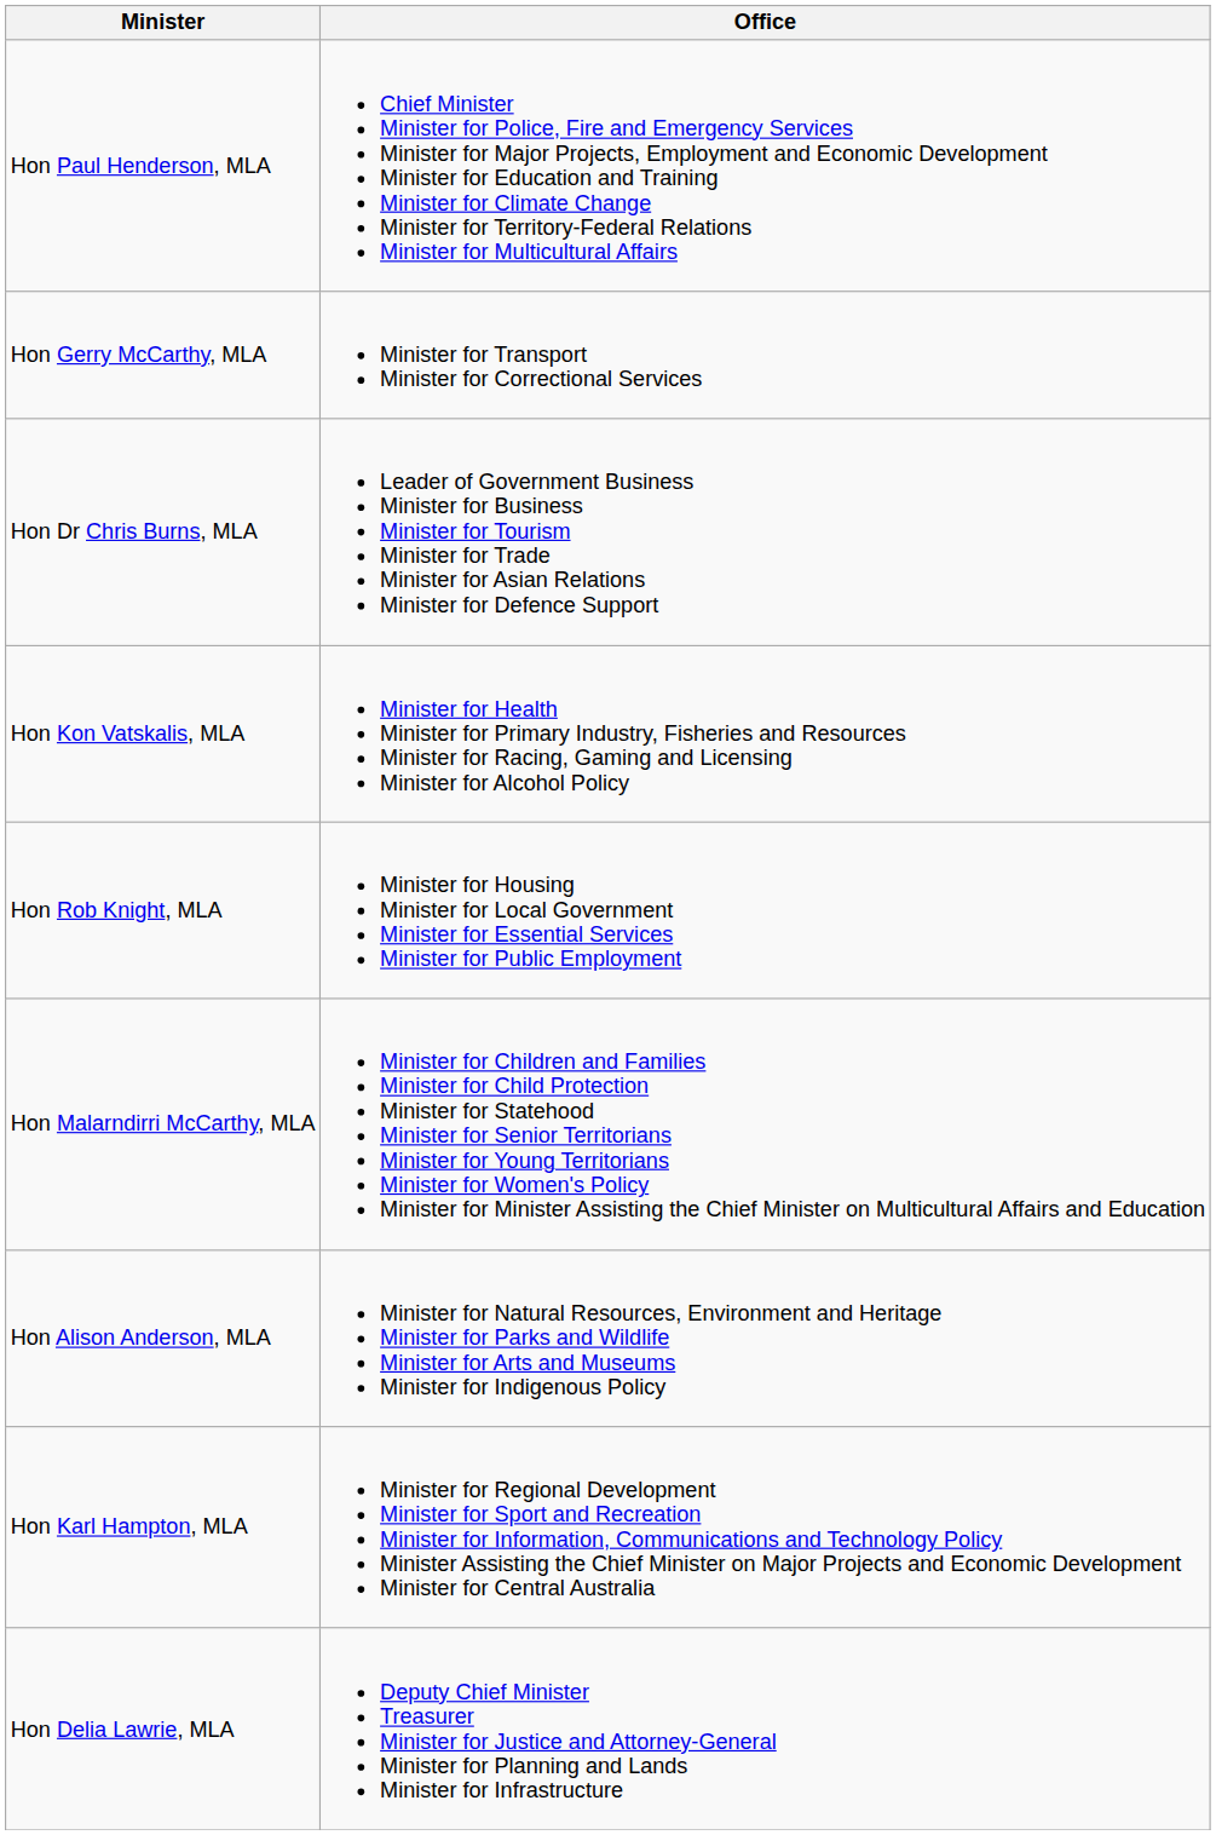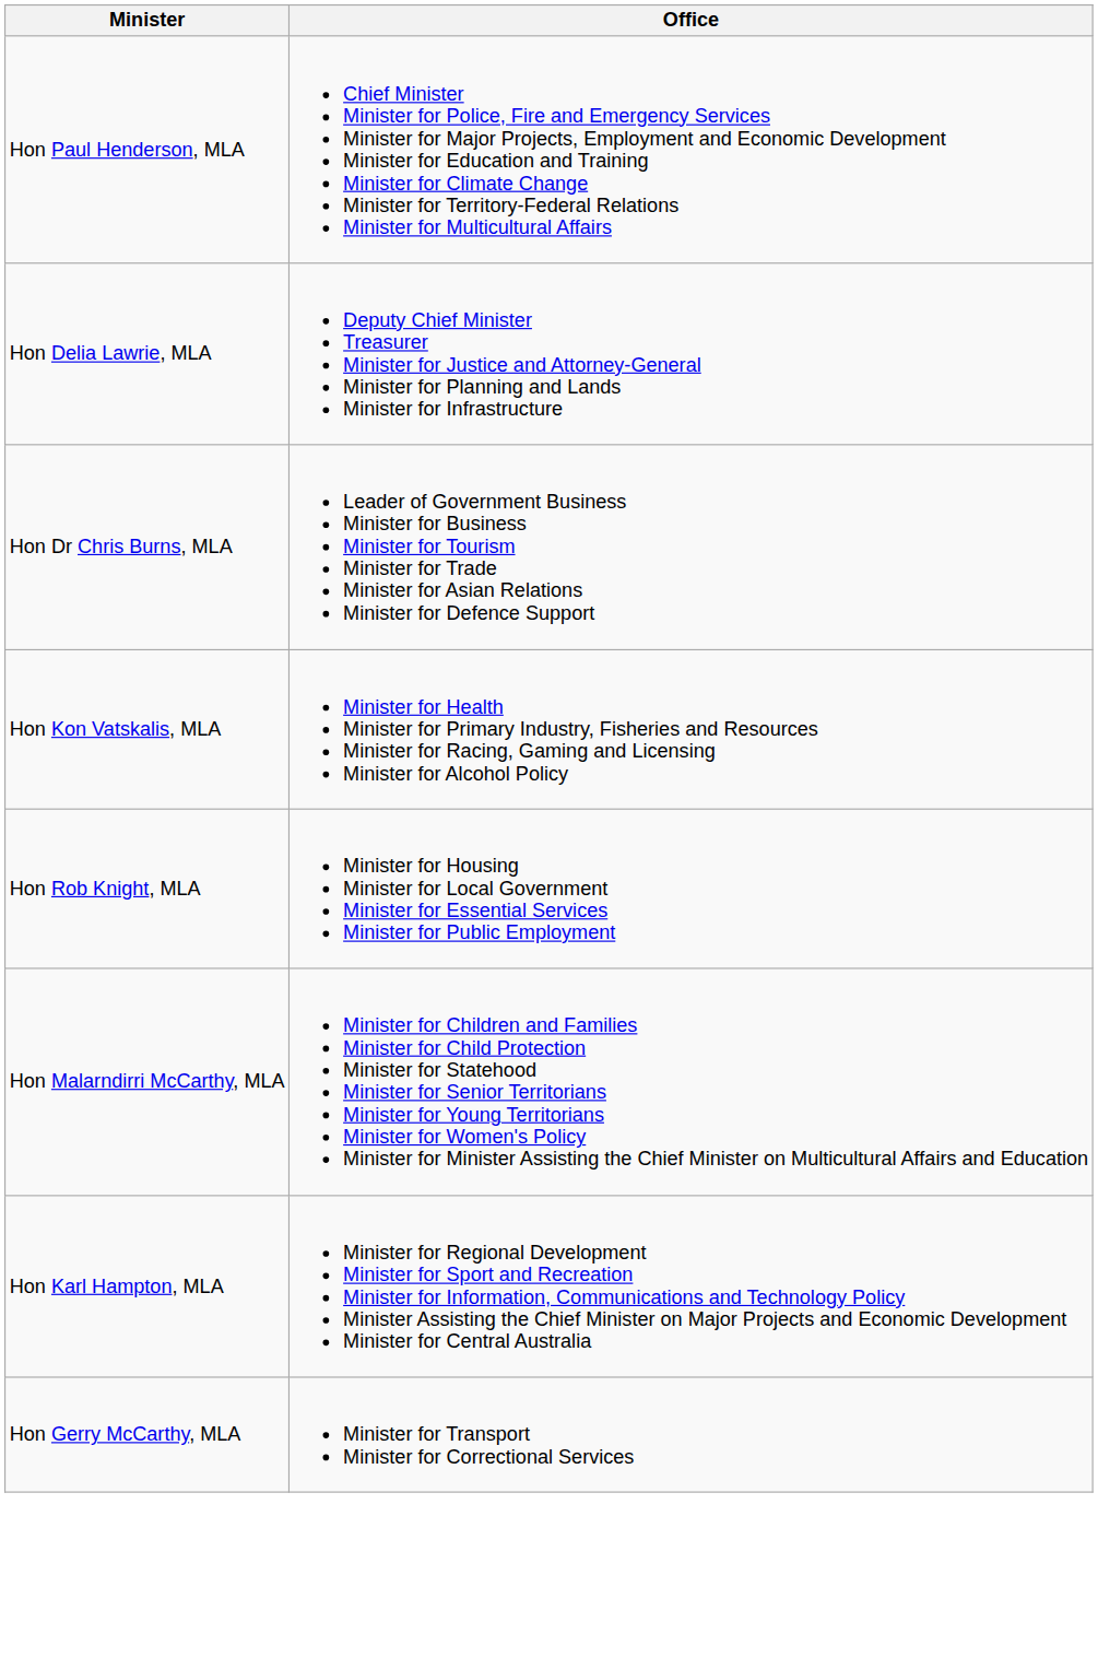rows swapped: Hon Delia Lawrie, MLA <-> Hon Gerry McCarthy, MLA
- row: Hon Alison Anderson, MLA | Minister for Natural Resources, Environment and Heritage Minister for Parks and Wildlife Minister for Arts and Museums Minister for Indigenous Policy
